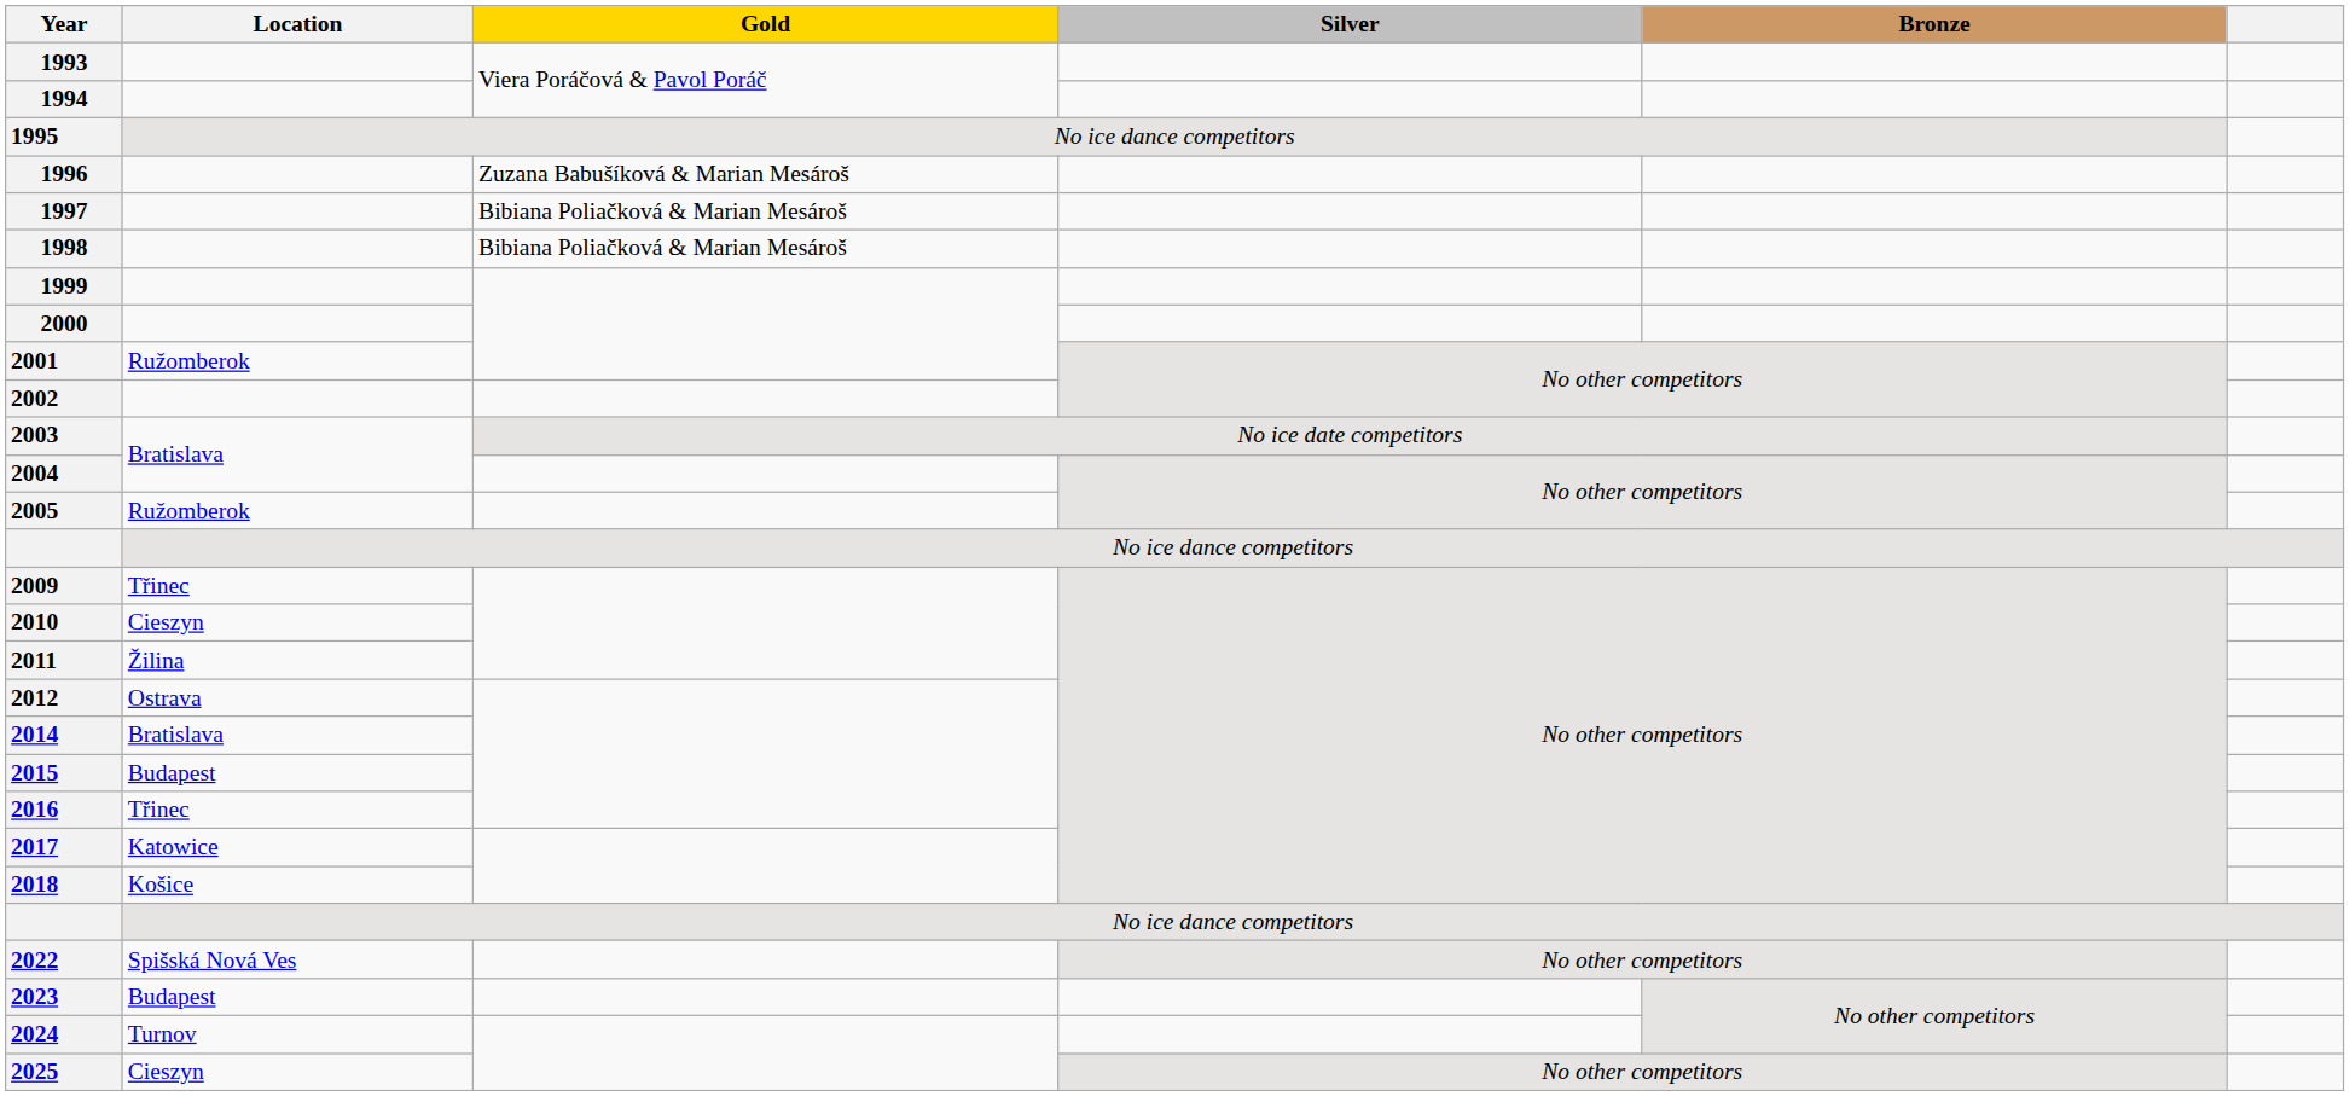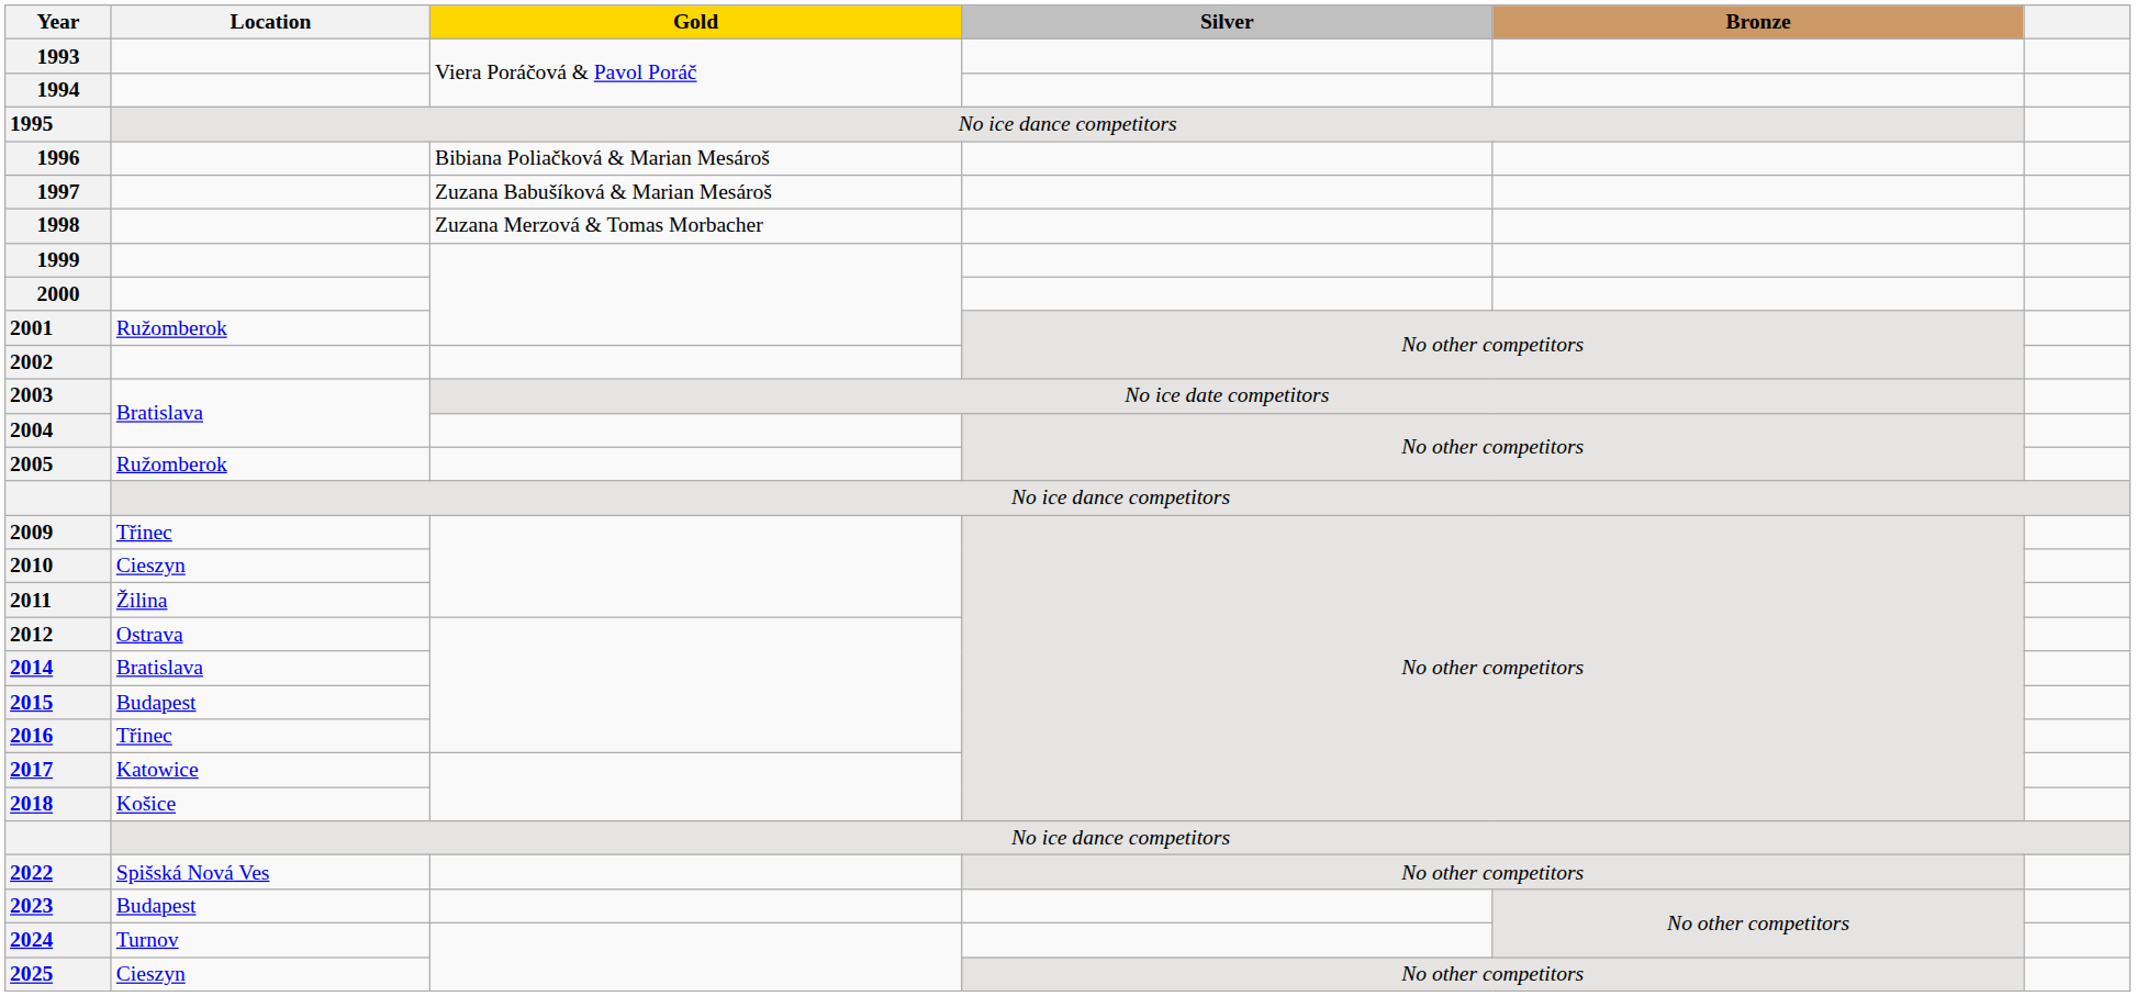1996 | Gold: Zuzana Babušíková & Marian Mesároš -> Bibiana Poliačková & Marian Mesároš
1997 | Gold: Bibiana Poliačková & Marian Mesároš -> Zuzana Babušíková & Marian Mesároš
1998 | Gold: Bibiana Poliačková & Marian Mesároš -> Zuzana Merzová & Tomas Morbacher
